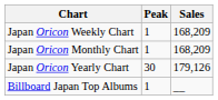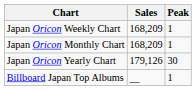columns swapped: Peak <-> Sales
